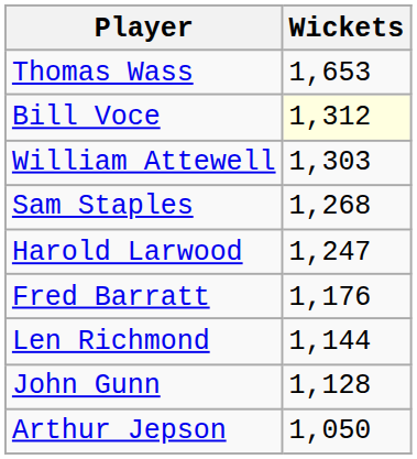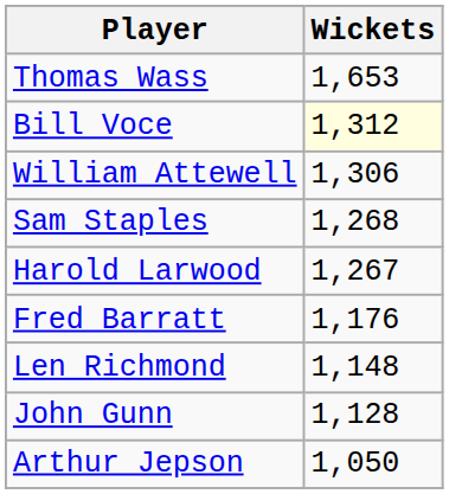William Attewell | Wickets: 1,303 -> 1,306
Harold Larwood | Wickets: 1,247 -> 1,267
Len Richmond | Wickets: 1,144 -> 1,148
